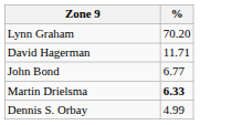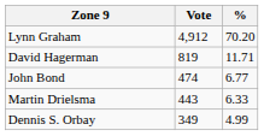+ column: Vote | 4,912 | 819 | 474 | 443 | 349
Martin Drielsma | %: bold -> normal
